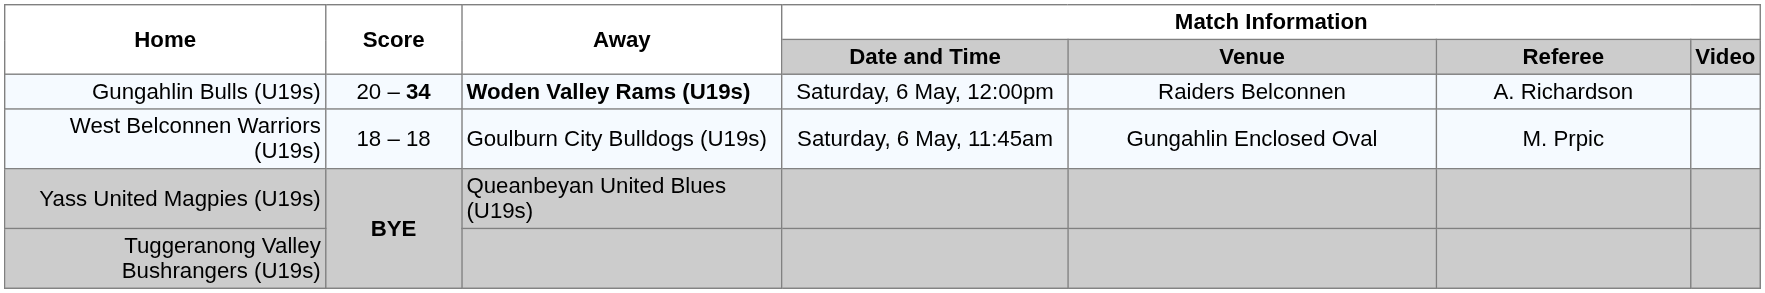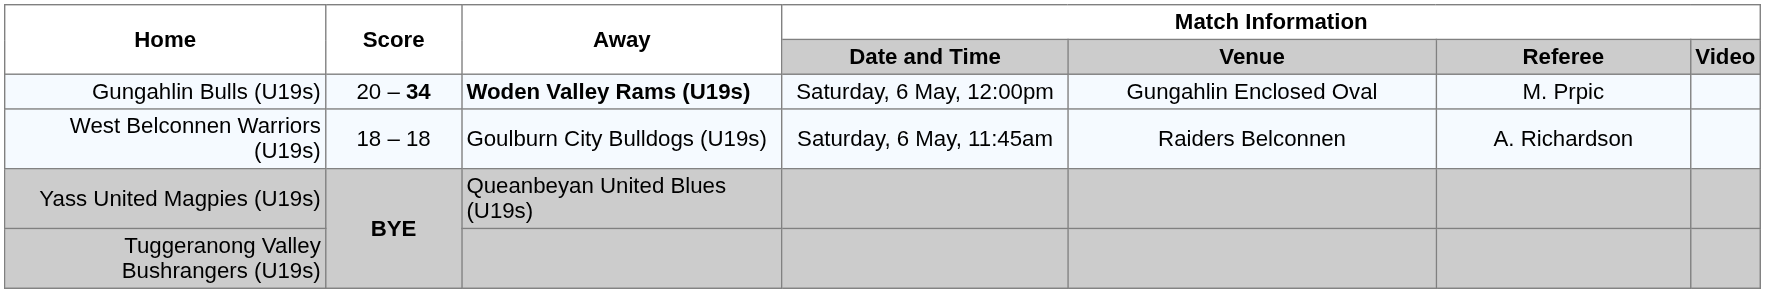Gungahlin Bulls (U19s) | Match Information / Venue: Raiders Belconnen -> Gungahlin Enclosed Oval
Gungahlin Bulls (U19s) | Match Information / Referee: A. Richardson -> M. Prpic
West Belconnen Warriors (U19s) | Match Information / Venue: Gungahlin Enclosed Oval -> Raiders Belconnen
West Belconnen Warriors (U19s) | Match Information / Referee: M. Prpic -> A. Richardson
